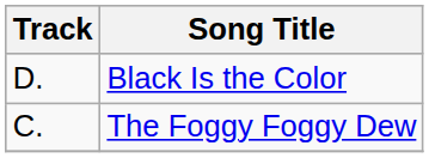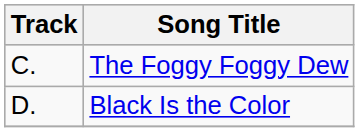rows swapped: The Foggy Foggy Dew <-> Black Is the Color
